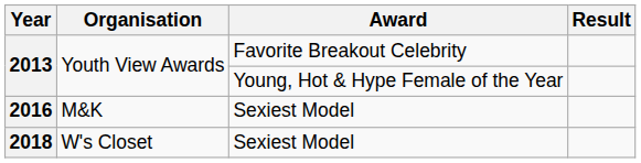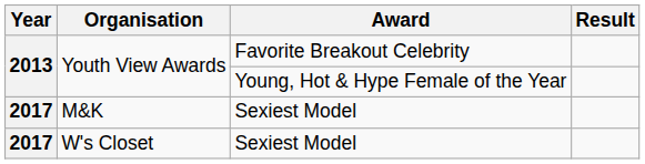M&K | Year: 2016 -> 2017
W's Closet | Year: 2018 -> 2017
